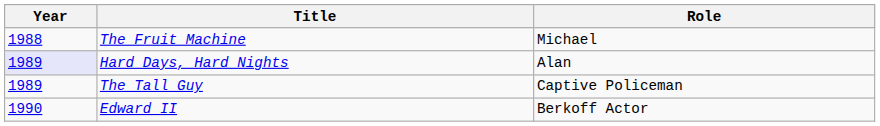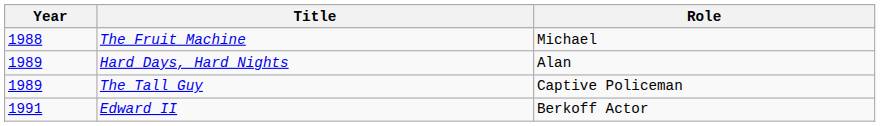Hard Days, Hard Nights | Year: lavender background -> no background
Edward II | Year: 1990 -> 1991
